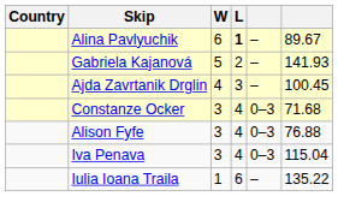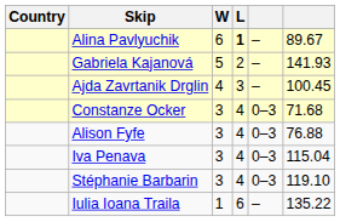+ row: Stéphanie Barbarin | 3 | 4 | 0–3 | 119.10
